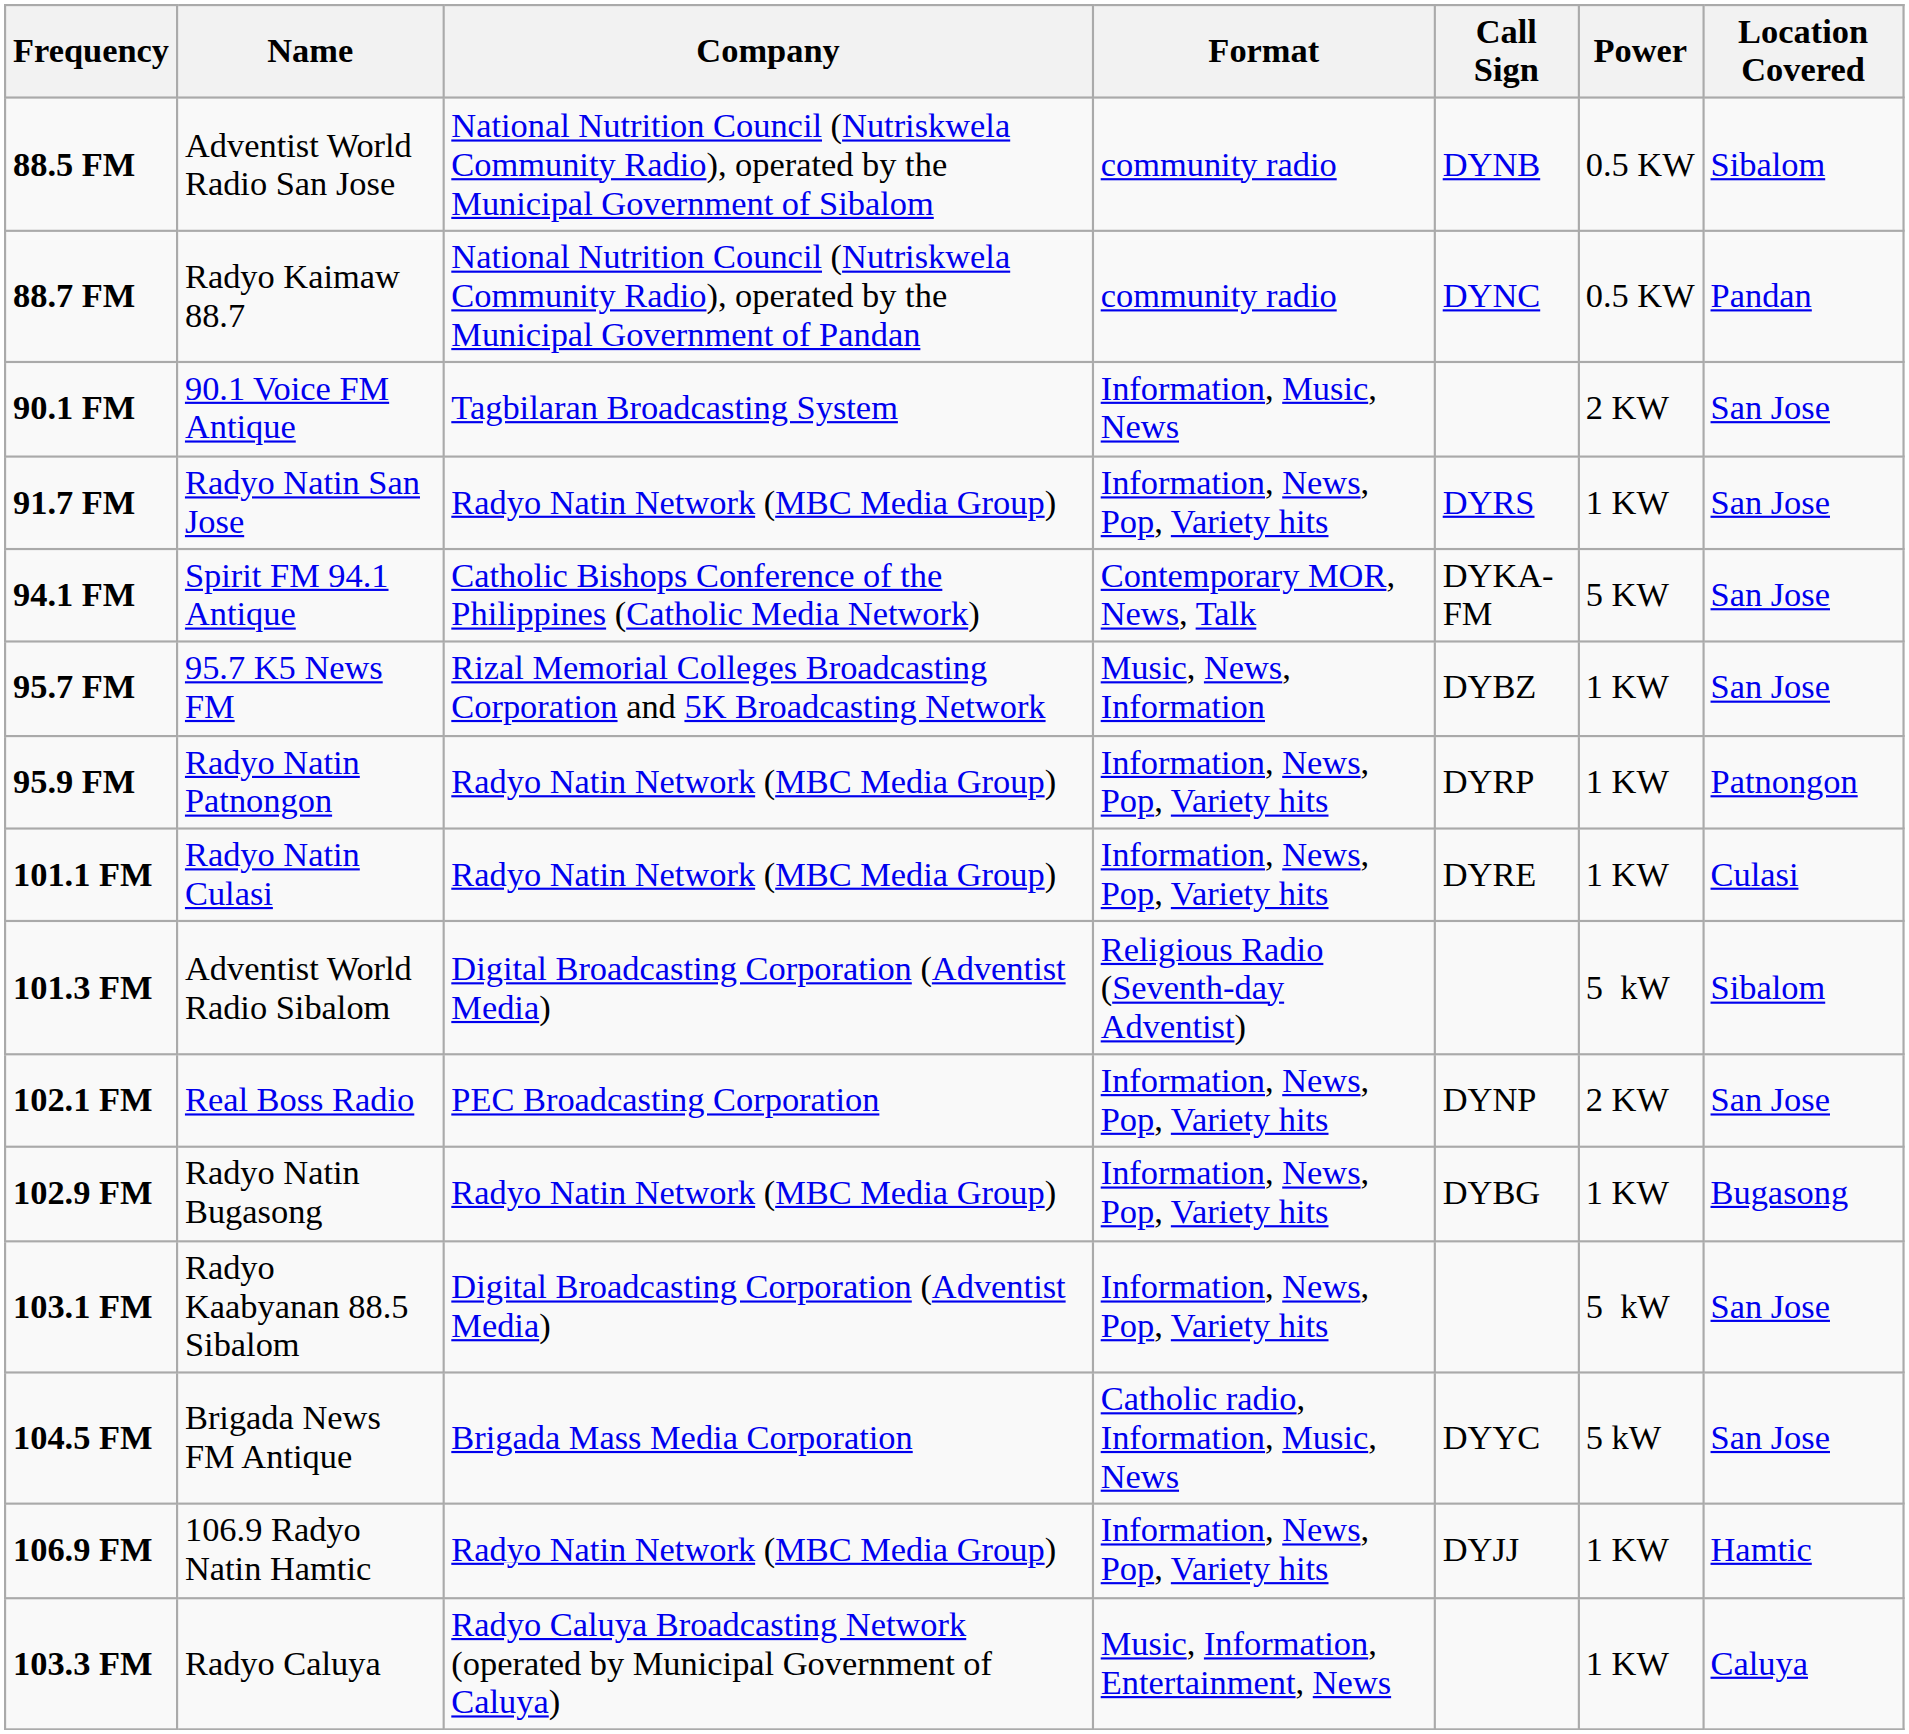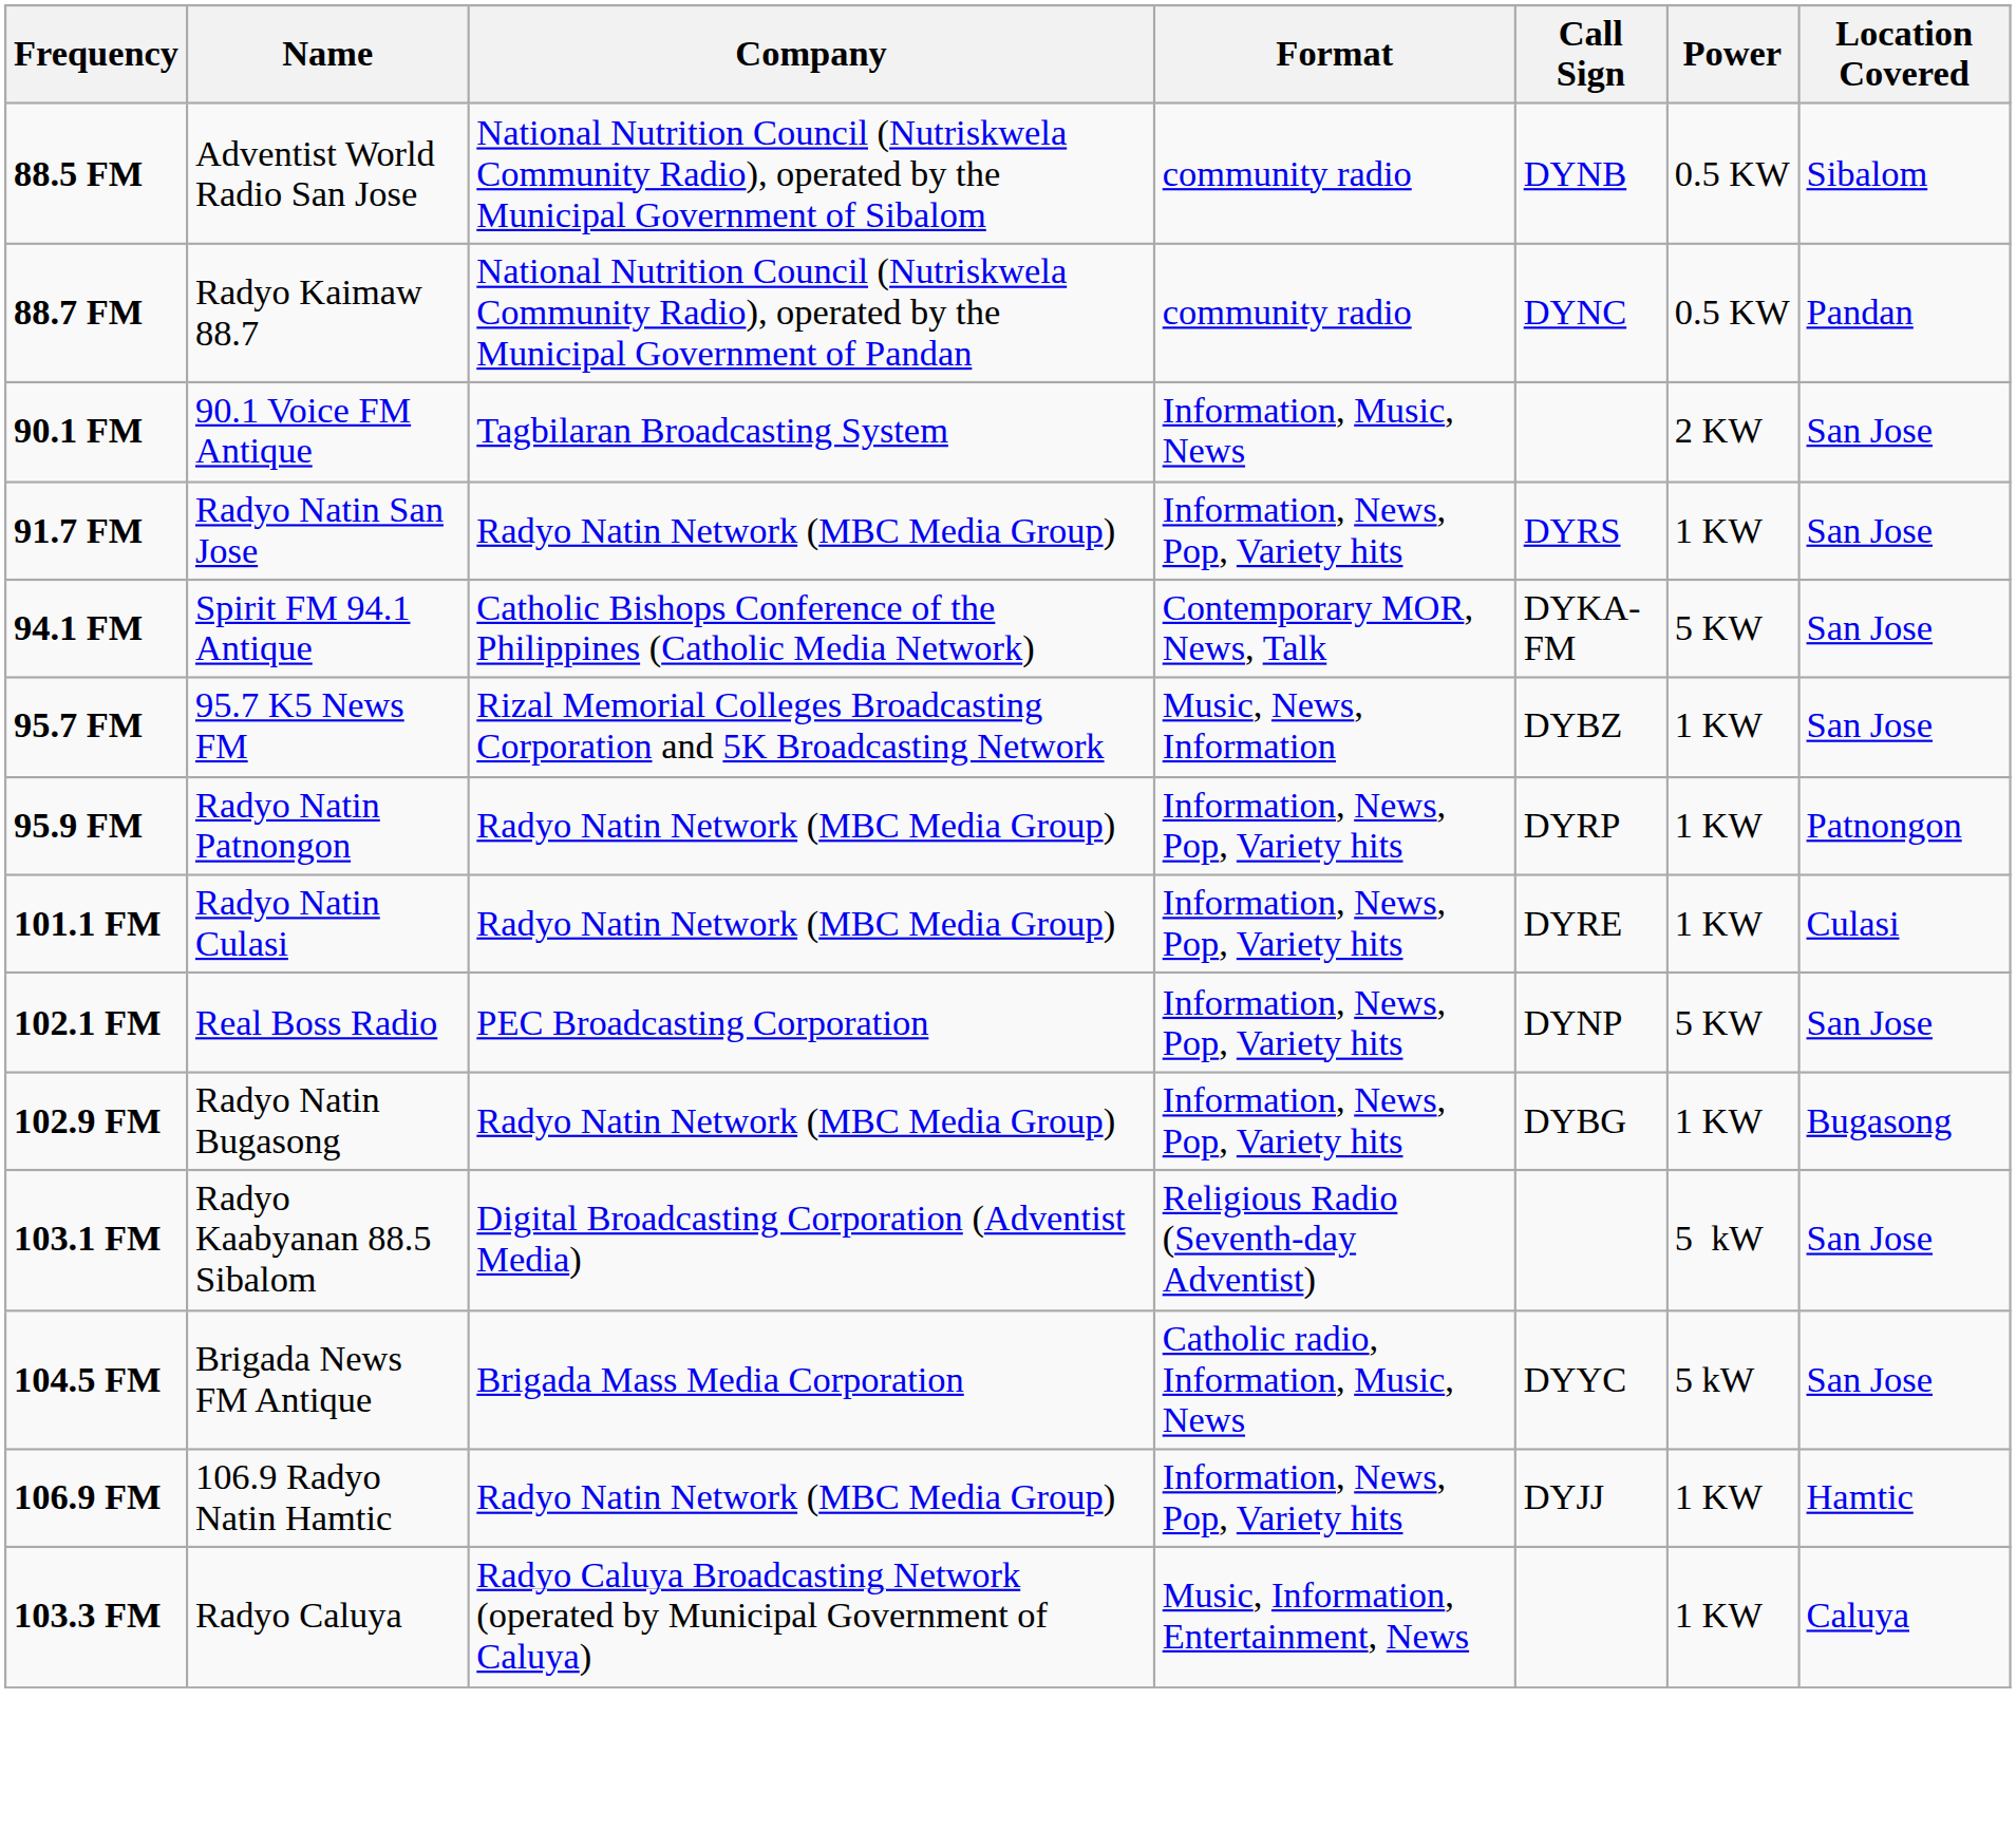- row: 101.3 FM | Adventist World Radio Sibalom | Digital Broadcasting Corporation (Adventist Media) | Religious Radio (Seventh-day Adventist) | 5 kW | Sibalom
102.1 FM | Power: 2 KW -> 5 KW
103.1 FM | Format: Information, News, Pop, Variety hits -> Religious Radio (Seventh-day Adventist)
